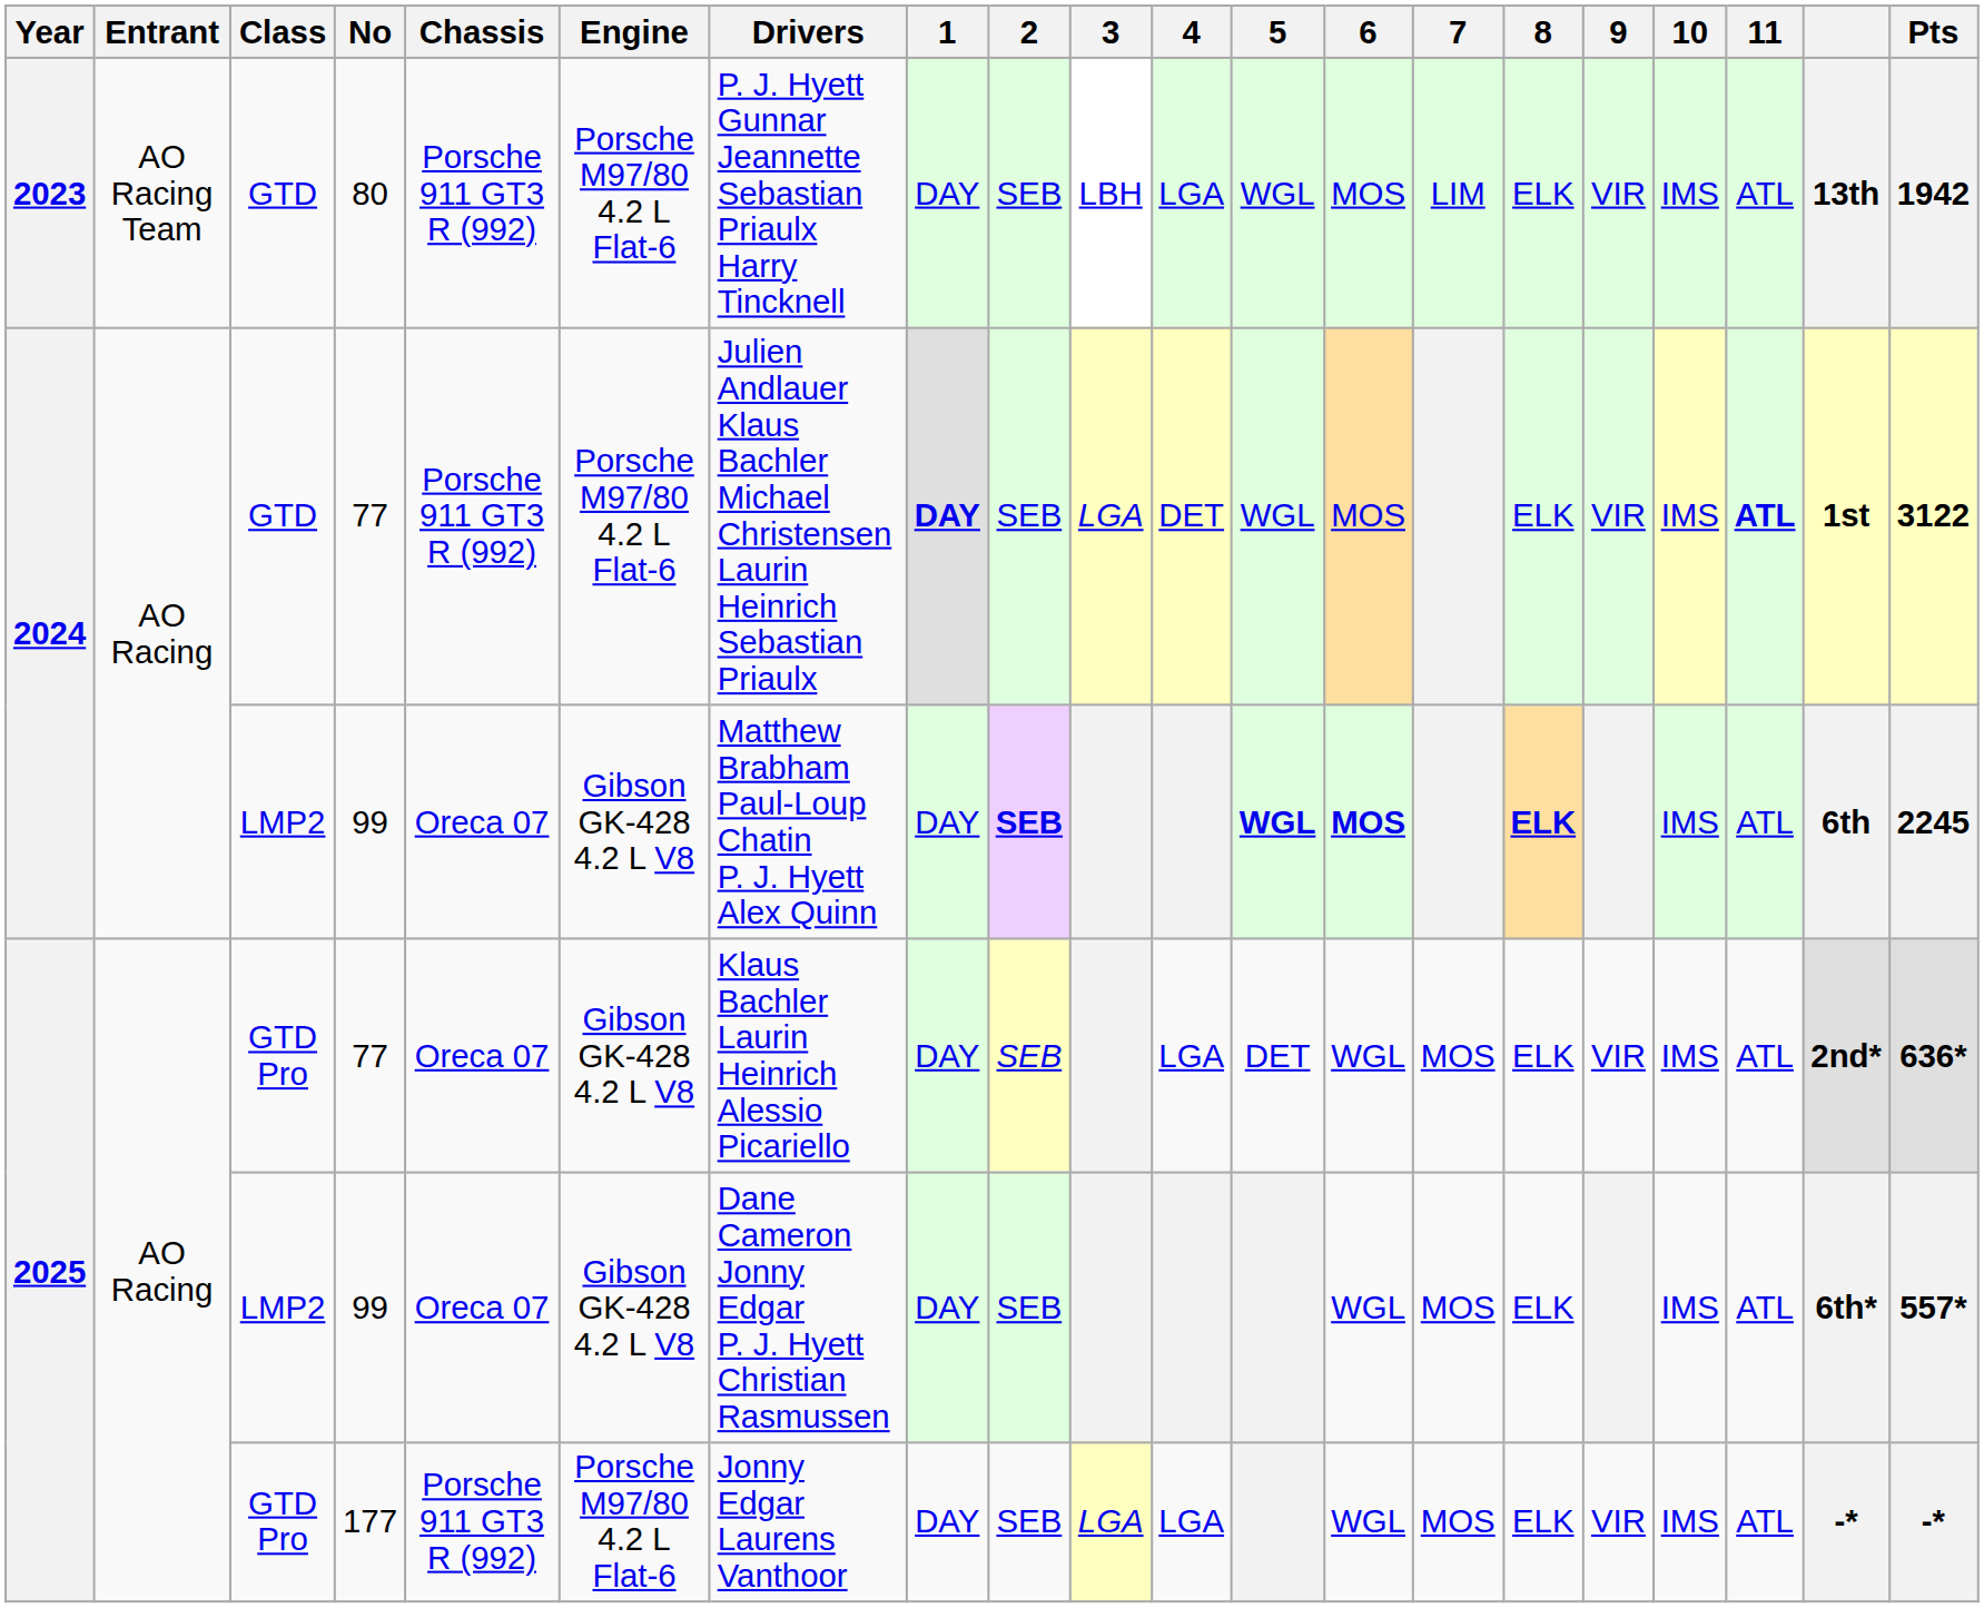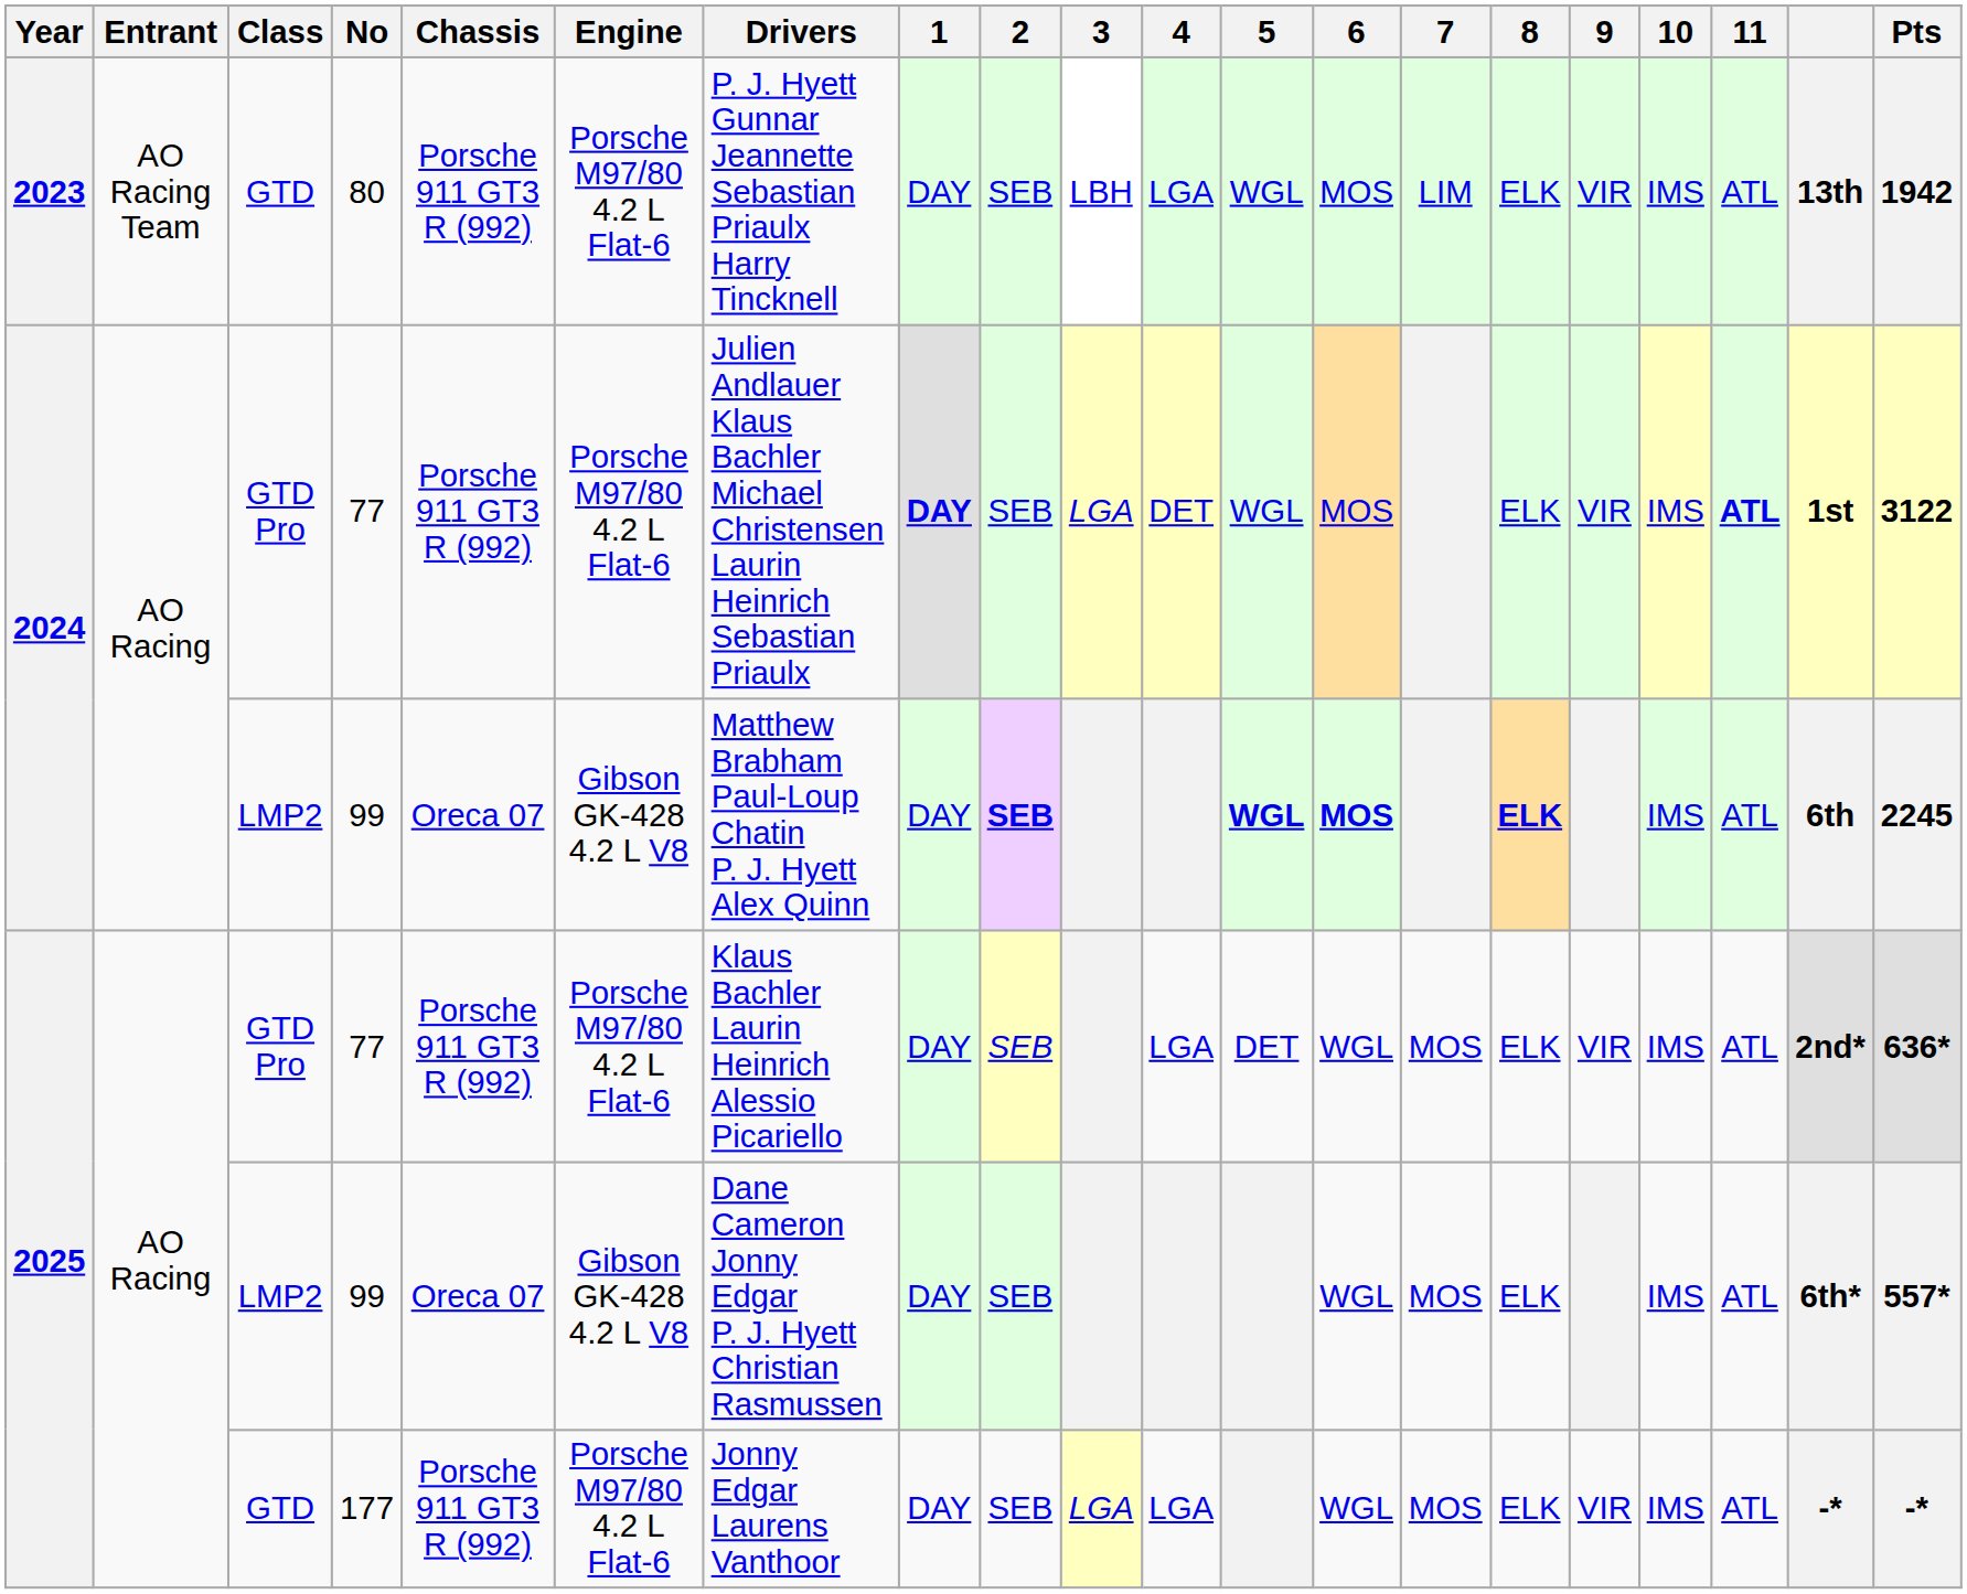2024 / 77 | Class: GTD -> GTD Pro
2025 / 77 | Chassis: Oreca 07 -> Porsche 911 GT3 R (992)
2025 / 77 | Engine: Gibson GK-428 4.2 L V8 -> Porsche M97/80 4.2 L Flat-6
177 | Class: GTD Pro -> GTD
